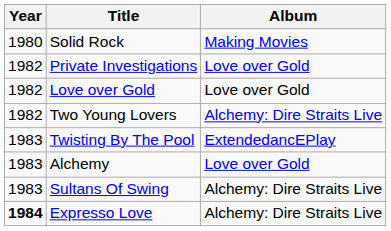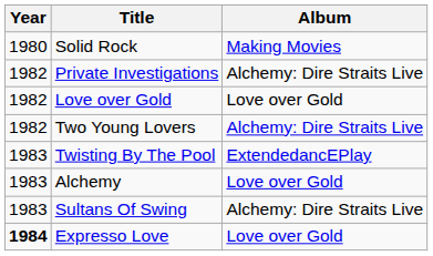Private Investigations | Album: Love over Gold -> Alchemy: Dire Straits Live
Expresso Love | Album: Alchemy: Dire Straits Live -> Love over Gold
